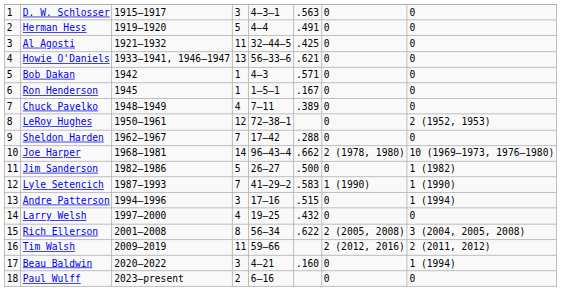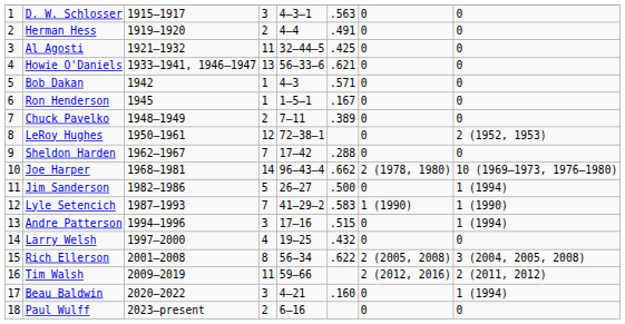Herman Hess | column 4: 5 -> 2
Chuck Pavelko | column 4: 4 -> 2
Jim Sanderson | column 8: 1 (1982) -> 1 (1994)
